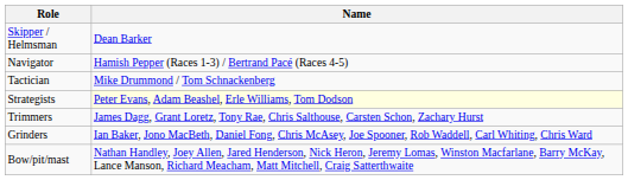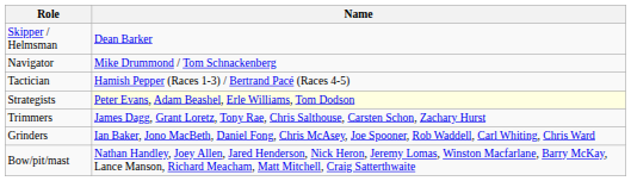Navigator | Name: Hamish Pepper (Races 1-3) / Bertrand Pacé (Races 4-5) -> Mike Drummond / Tom Schnackenberg
Tactician | Name: Mike Drummond / Tom Schnackenberg -> Hamish Pepper (Races 1-3) / Bertrand Pacé (Races 4-5)
